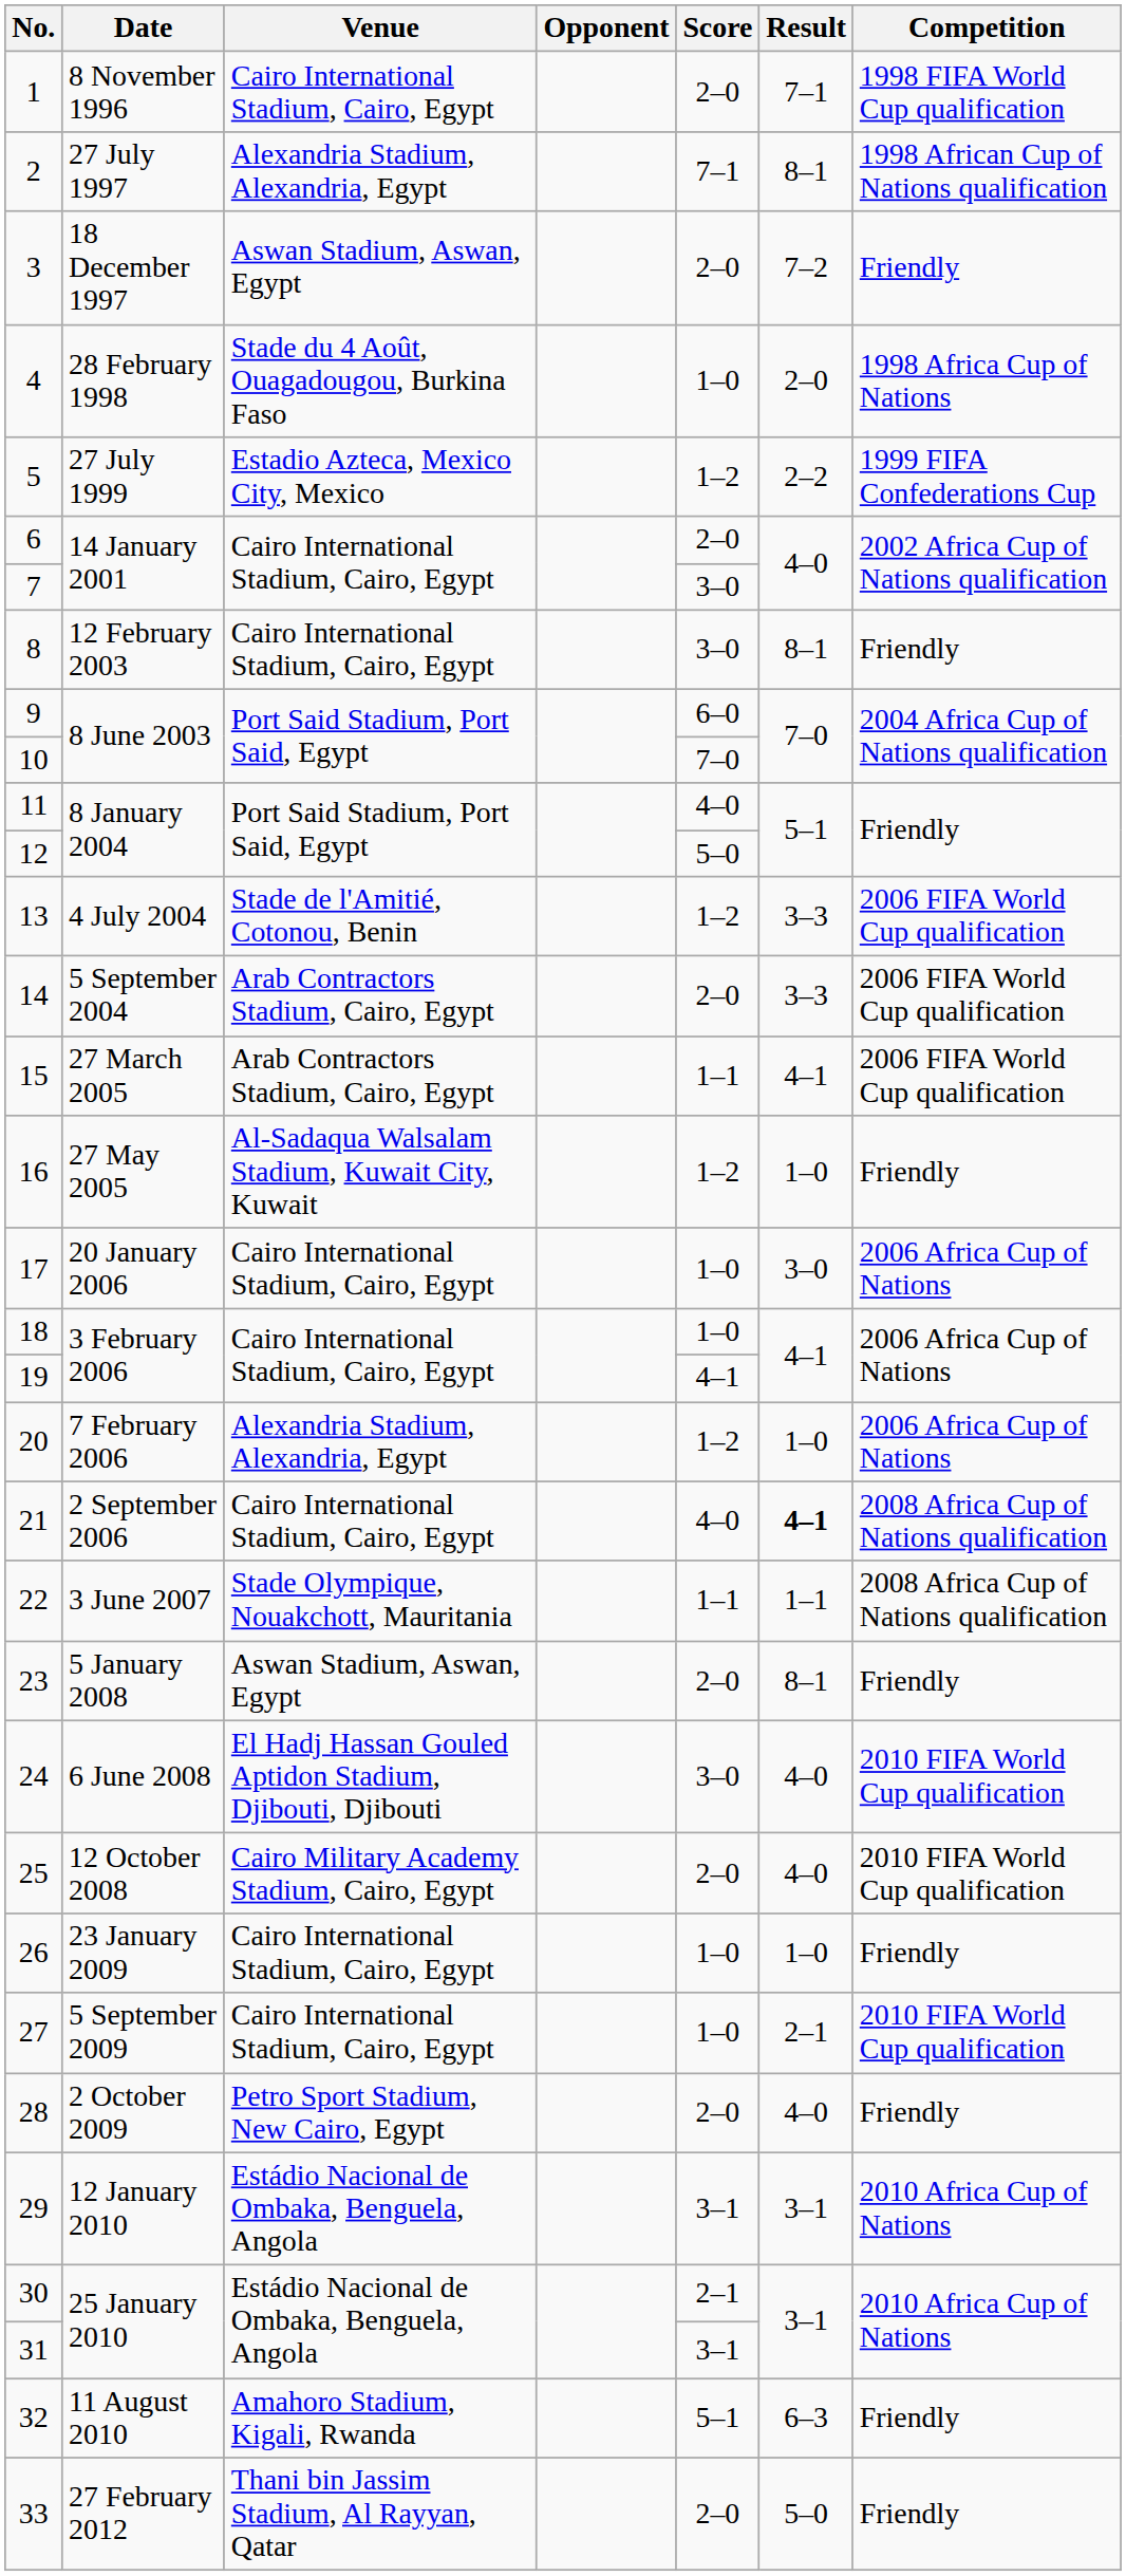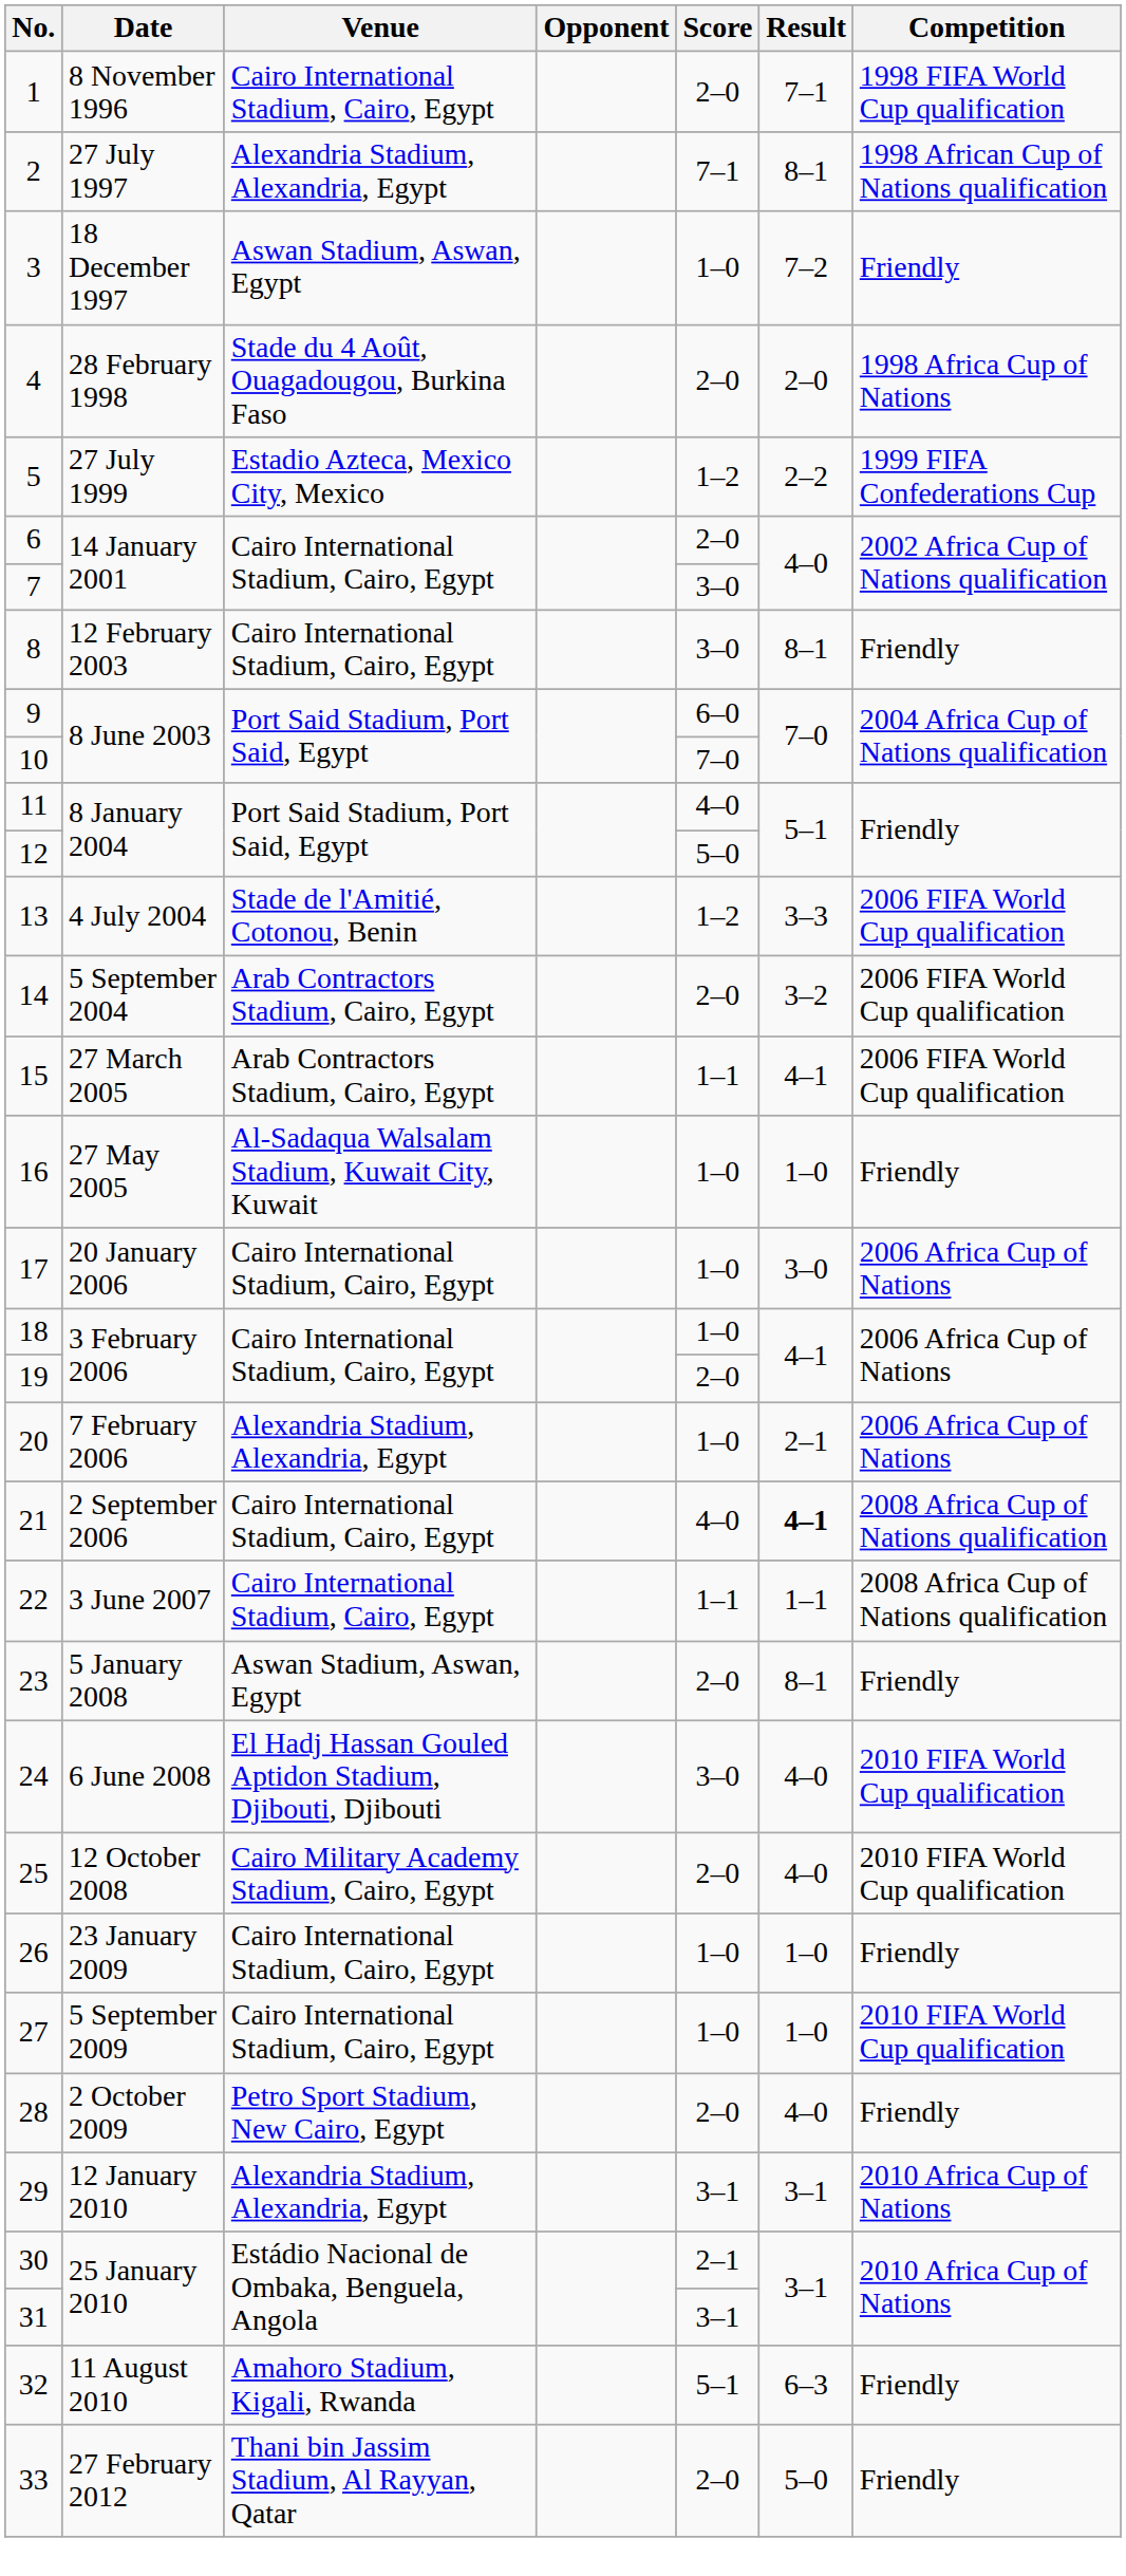3 | Score: 2–0 -> 1–0
4 | Score: 1–0 -> 2–0
14 | Result: 3–3 -> 3–2
16 | Score: 1–2 -> 1–0
19 | Score: 4–1 -> 2–0
20 | Score: 1–2 -> 1–0
20 | Result: 1–0 -> 2–1
22 | Venue: Stade Olympique, Nouakchott, Mauritania -> Cairo International Stadium, Cairo, Egypt
27 | Result: 2–1 -> 1–0
29 | Venue: Estádio Nacional de Ombaka, Benguela, Angola -> Alexandria Stadium, Alexandria, Egypt
